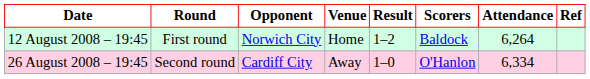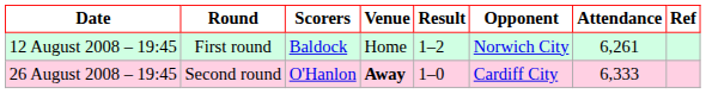columns swapped: Opponent <-> Scorers
12 August 2008 – 19:45 | Attendance: 6,264 -> 6,261
26 August 2008 – 19:45 | Venue: normal -> bold
26 August 2008 – 19:45 | Attendance: 6,334 -> 6,333
